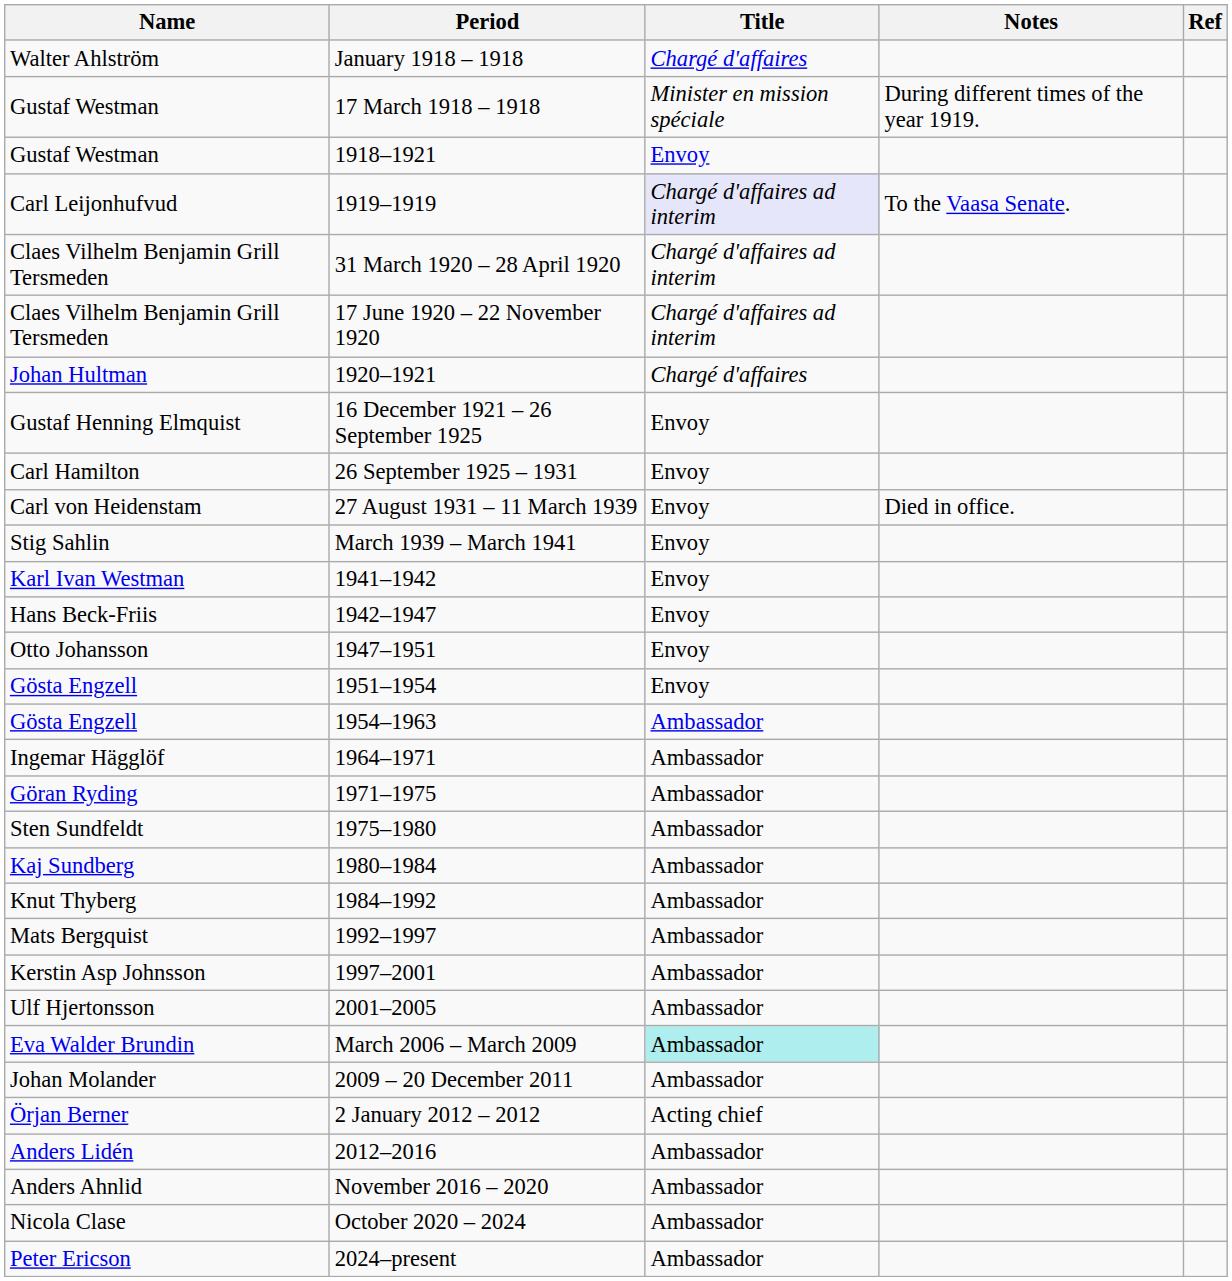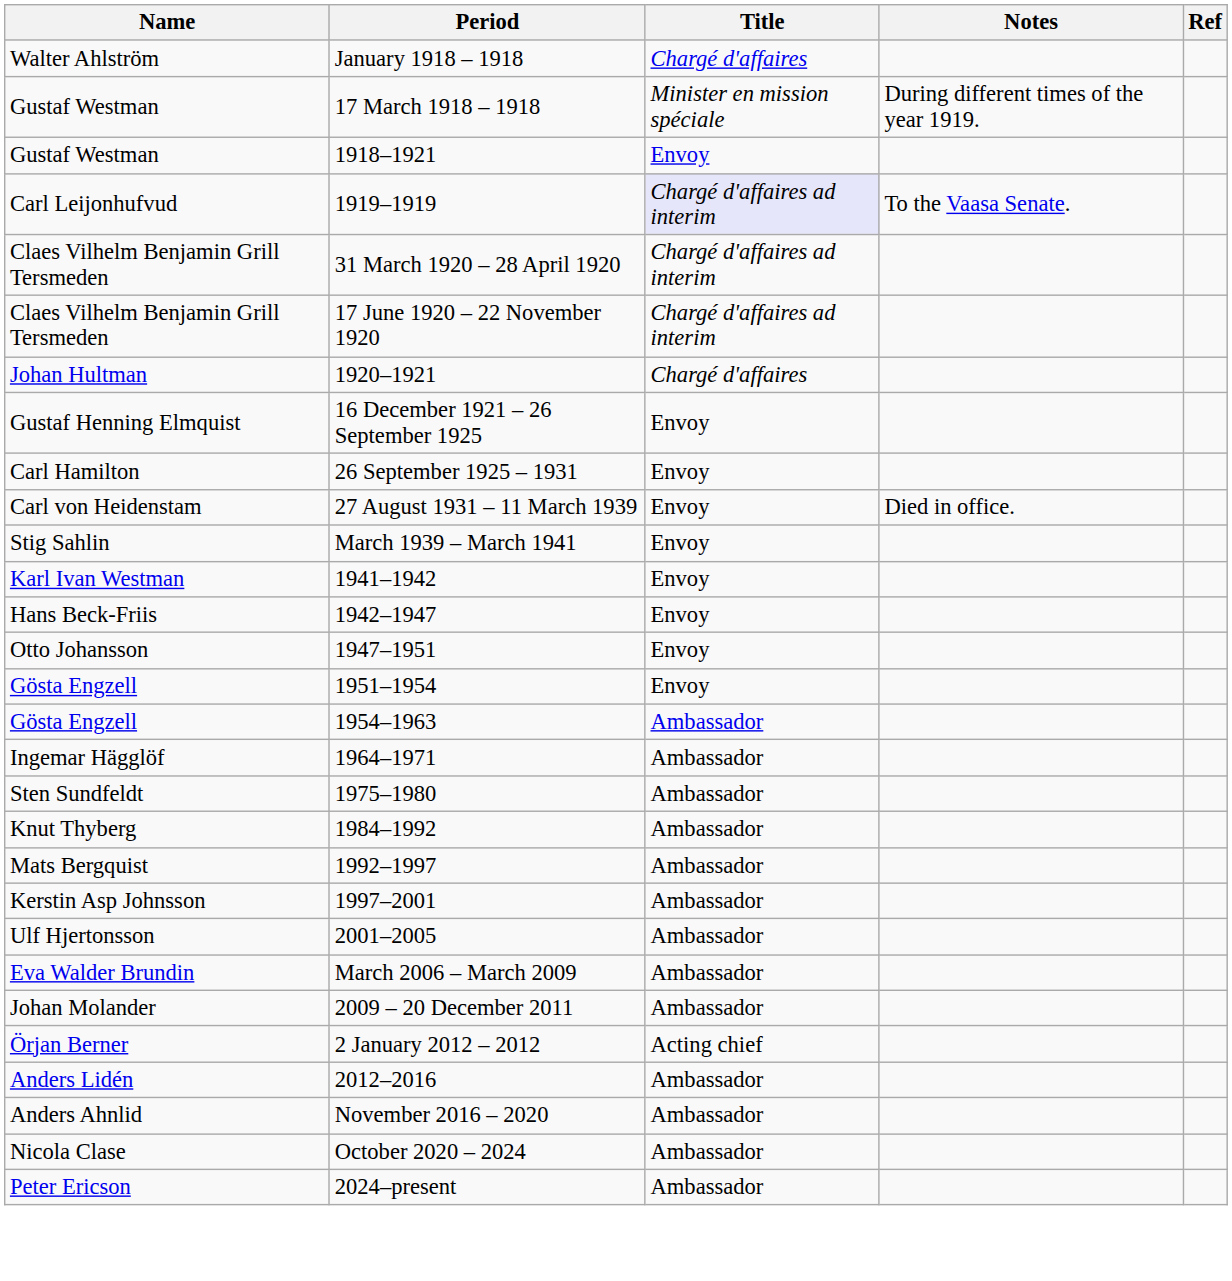- row: Göran Ryding | 1971–1975 | Ambassador
- row: Kaj Sundberg | 1980–1984 | Ambassador
Eva Walder Brundin | Title: paleturquoise background -> no background
